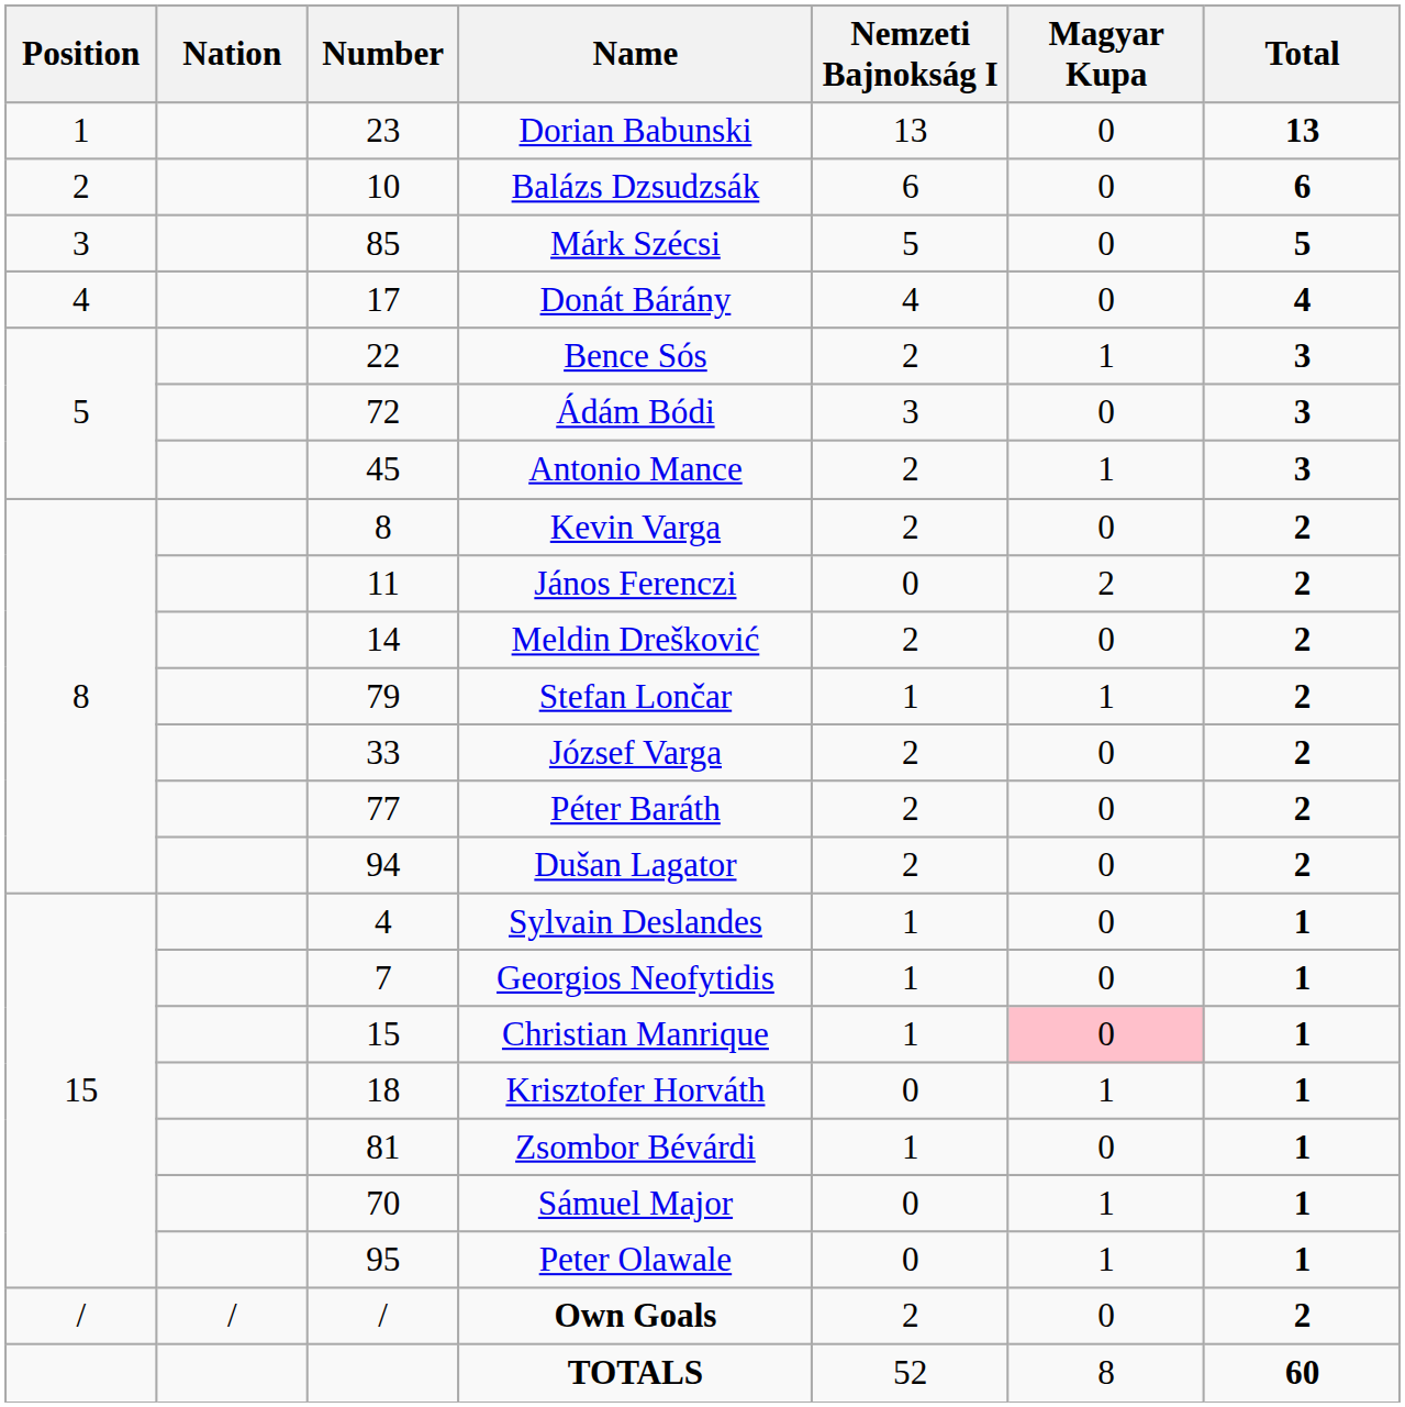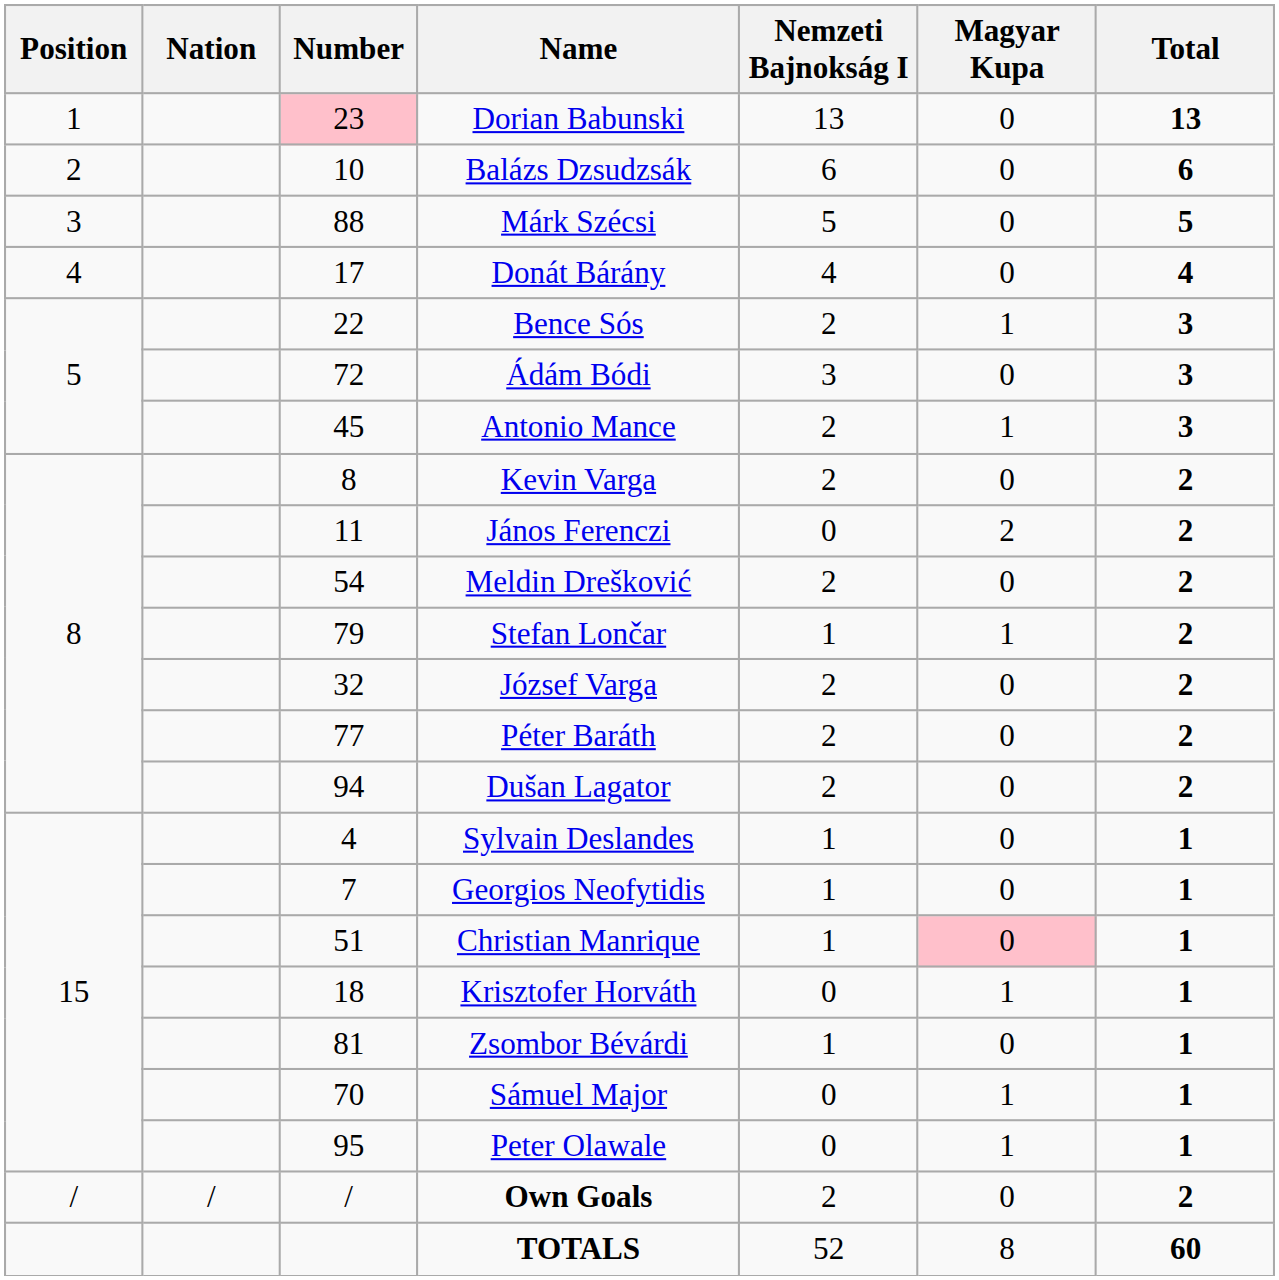Dorian Babunski | Number: no background -> pink background
Márk Szécsi | Number: 85 -> 88
Meldin Drešković | Number: 14 -> 54
József Varga | Number: 33 -> 32
Christian Manrique | Number: 15 -> 51
